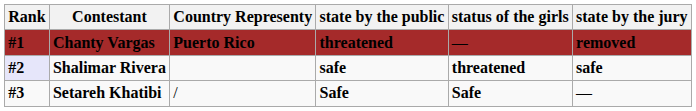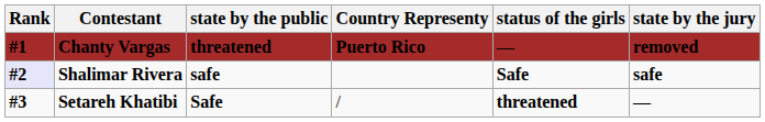columns swapped: Country Representy <-> state by the public
Shalimar Rivera | status of the girls: threatened -> Safe
Setareh Khatibi | status of the girls: Safe -> threatened
